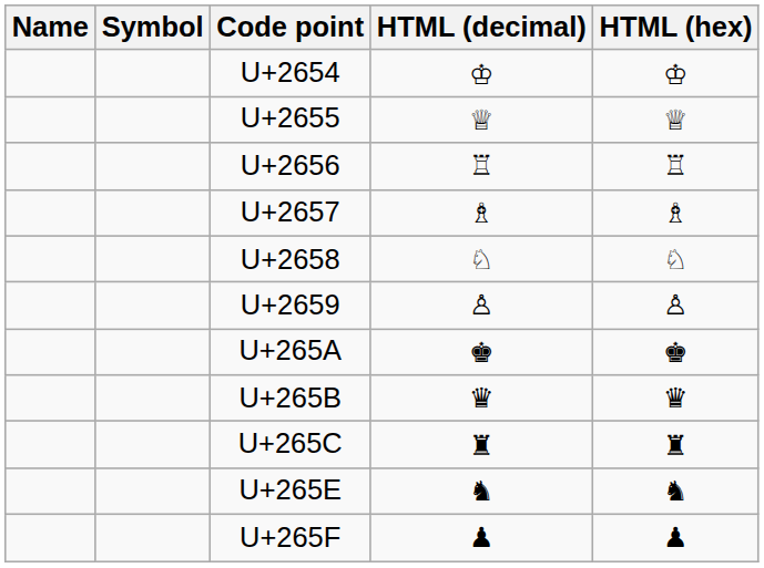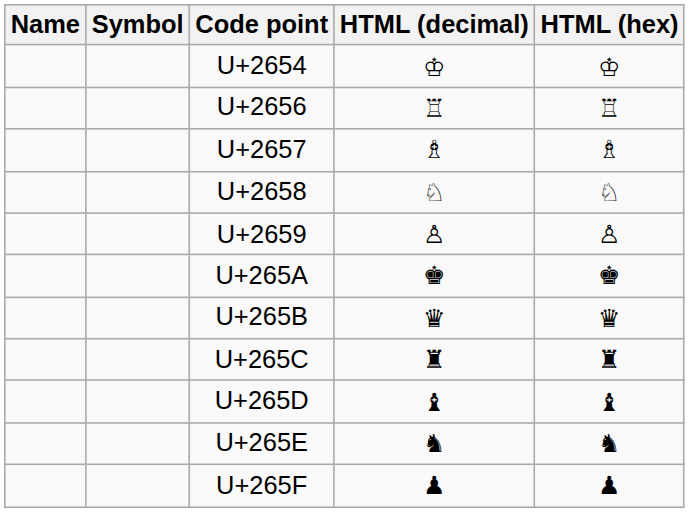- row: U+2655 | ♕ | ♕
+ row: U+265D | ♝ | ♝
